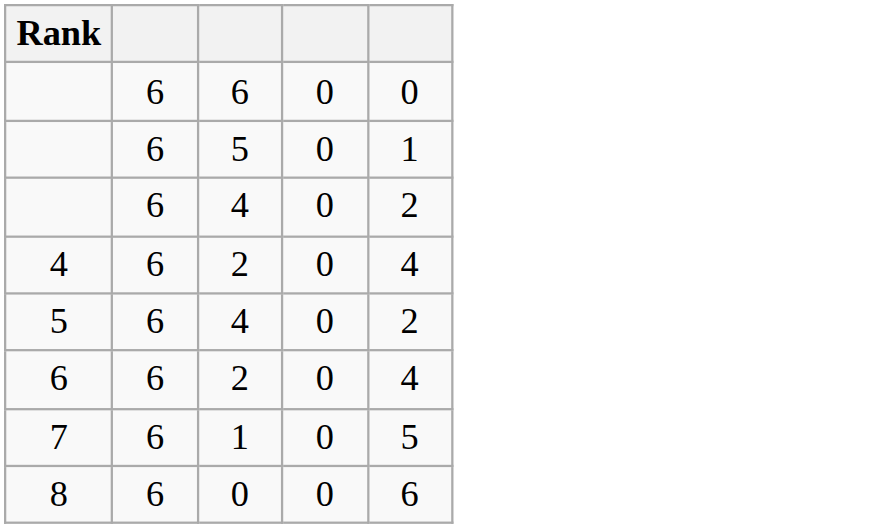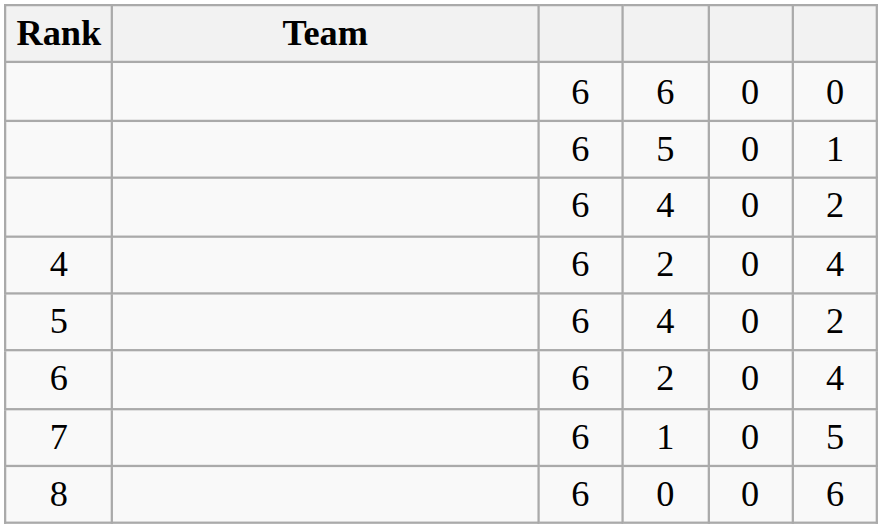+ column: Team
